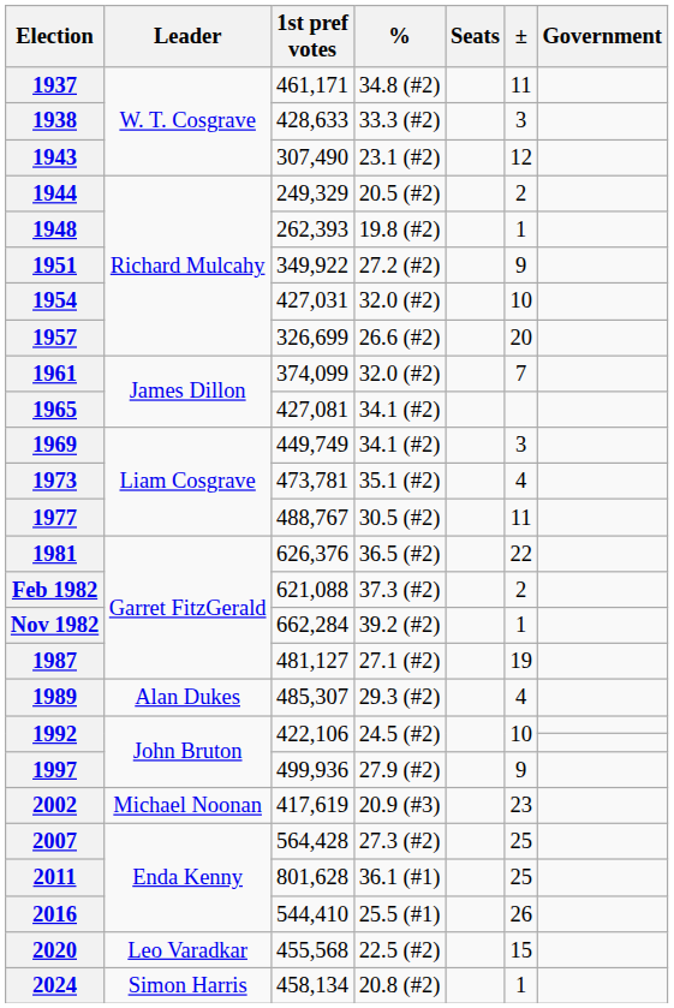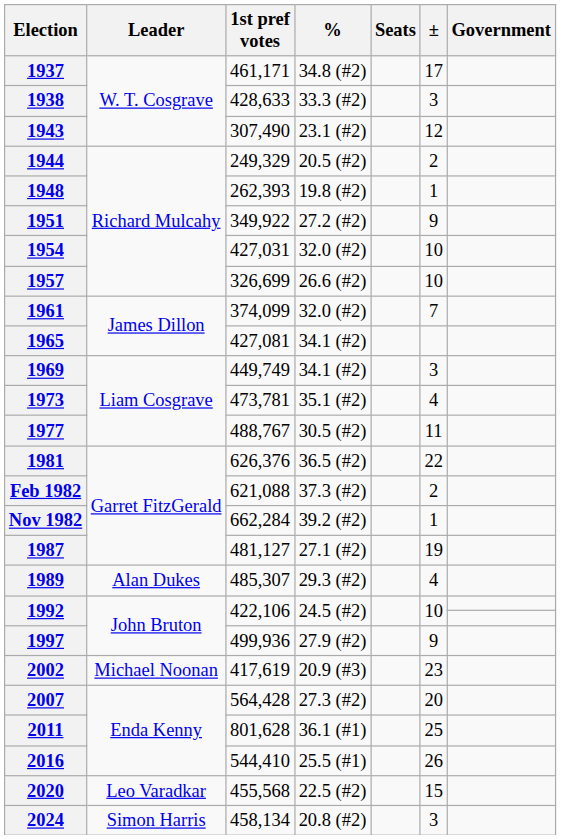1937 | ±: 11 -> 17
1957 | ±: 20 -> 10
2007 | ±: 25 -> 20
2024 | ±: 1 -> 3
